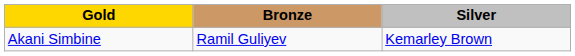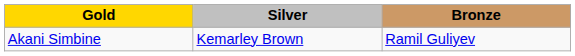columns swapped: Silver <-> Bronze
